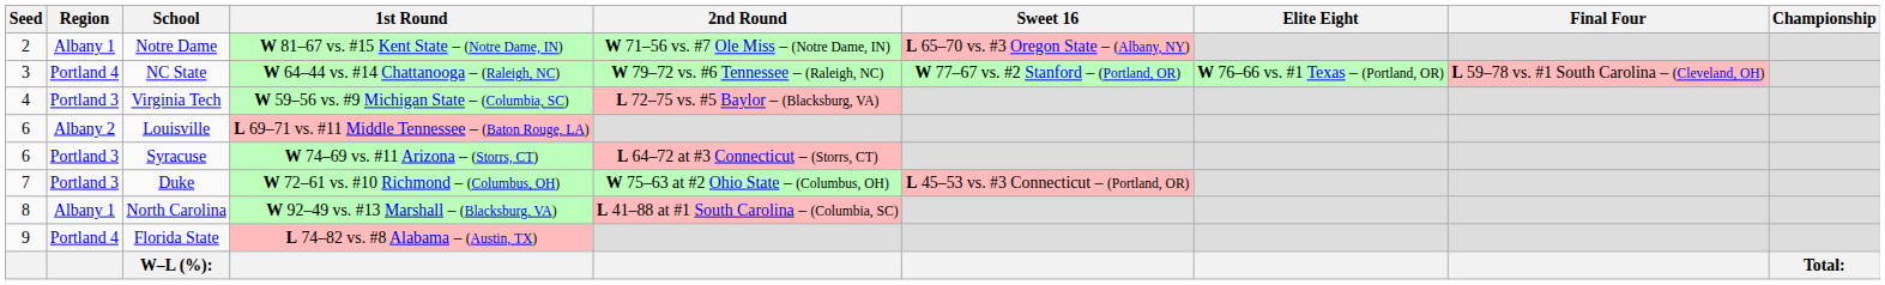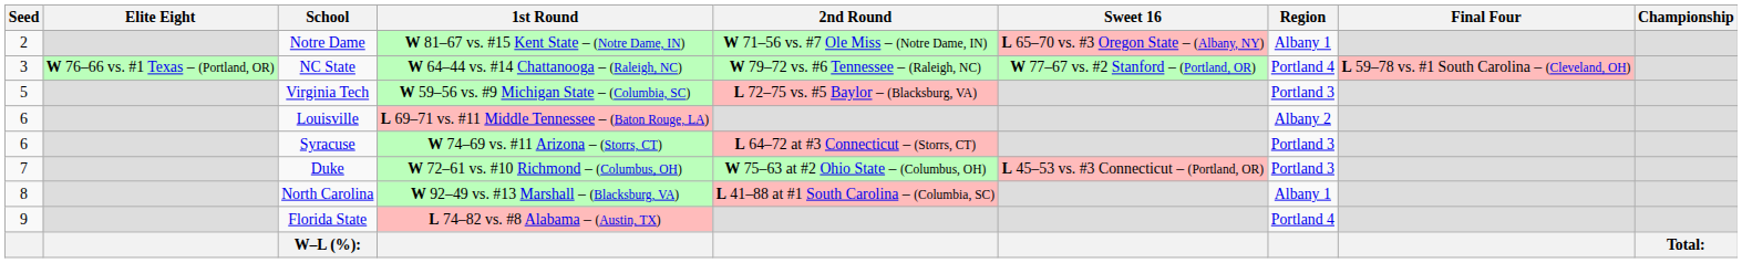columns swapped: Region <-> Elite Eight
Virginia Tech | Seed: 4 -> 5
